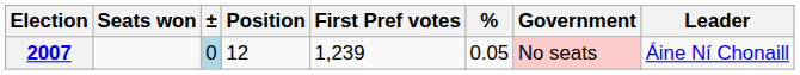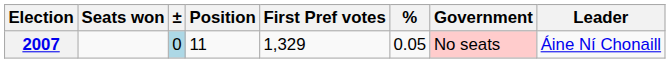2007 | Position: 12 -> 11
2007 | First Pref votes: 1,239 -> 1,329
